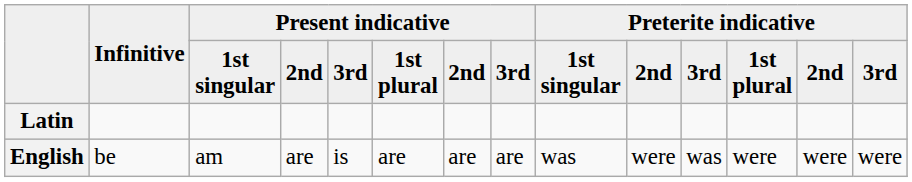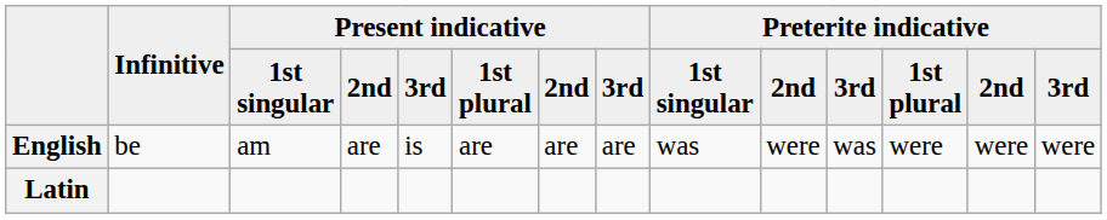rows swapped: Latin <-> English
